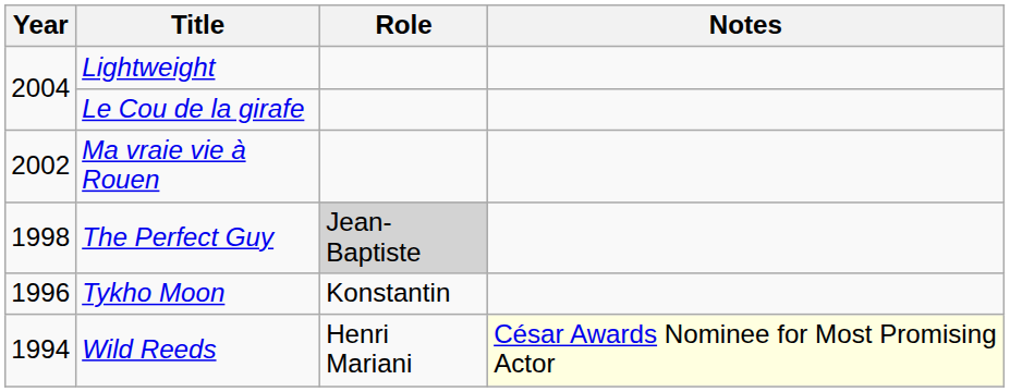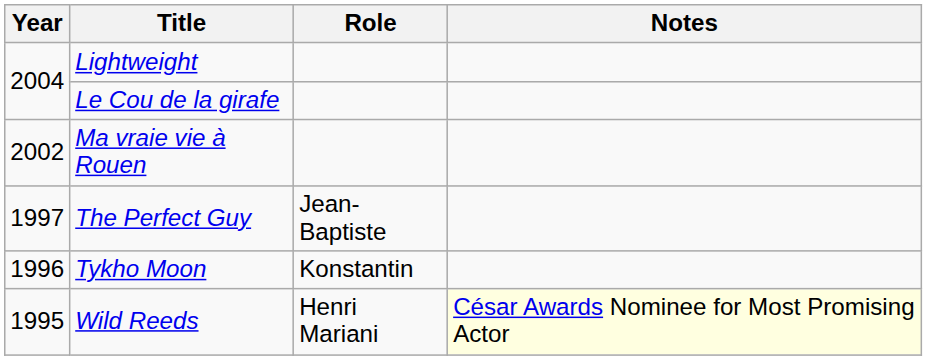The Perfect Guy | Year: 1998 -> 1997
The Perfect Guy | Role: lightgrey background -> no background
Wild Reeds | Year: 1994 -> 1995
